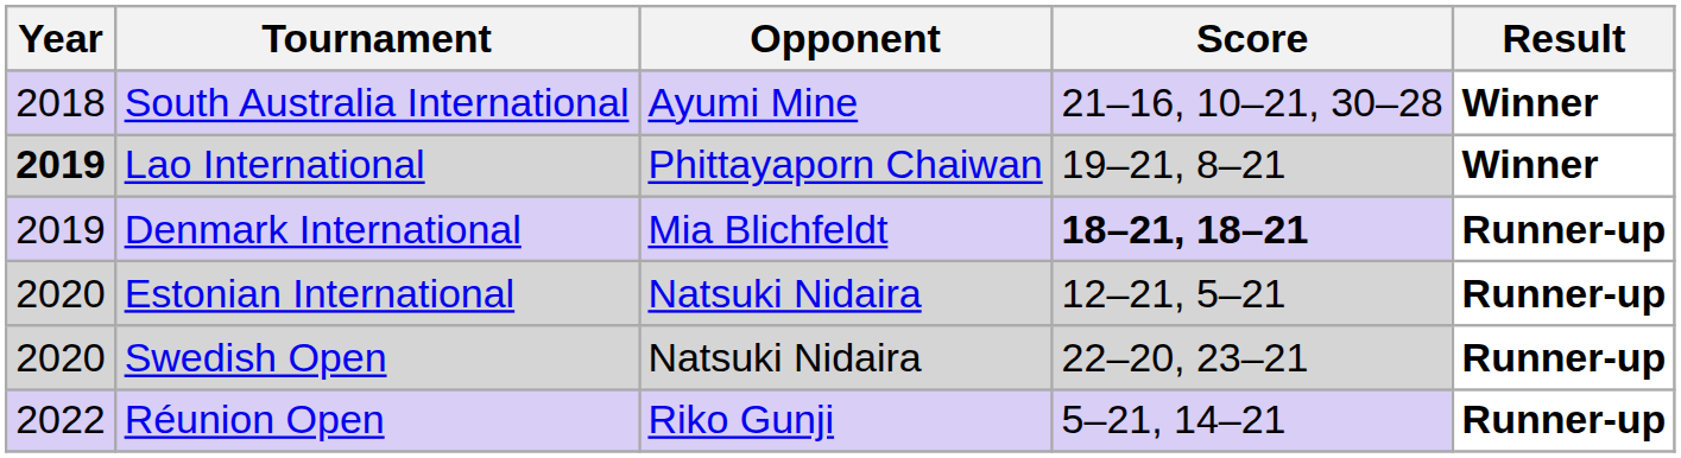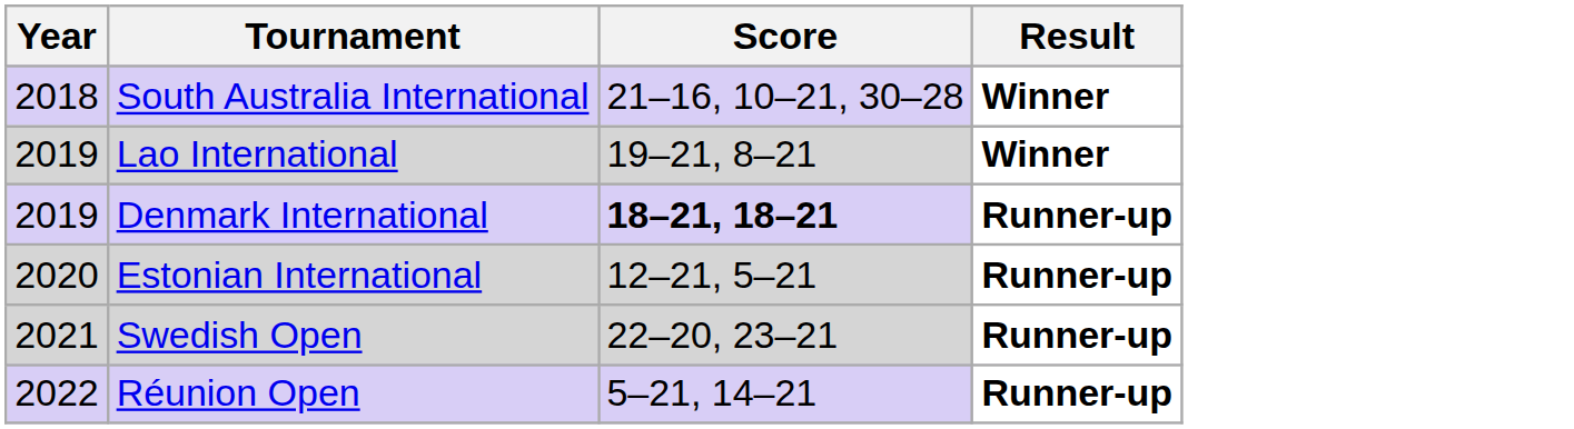- column: Opponent | Ayumi Mine | Phittayaporn Chaiwan | Mia Blichfeldt | Natsuki Nidaira | Natsuki Nidaira | Riko Gunji
Lao International | Year: bold -> normal
Swedish Open | Year: 2020 -> 2021
